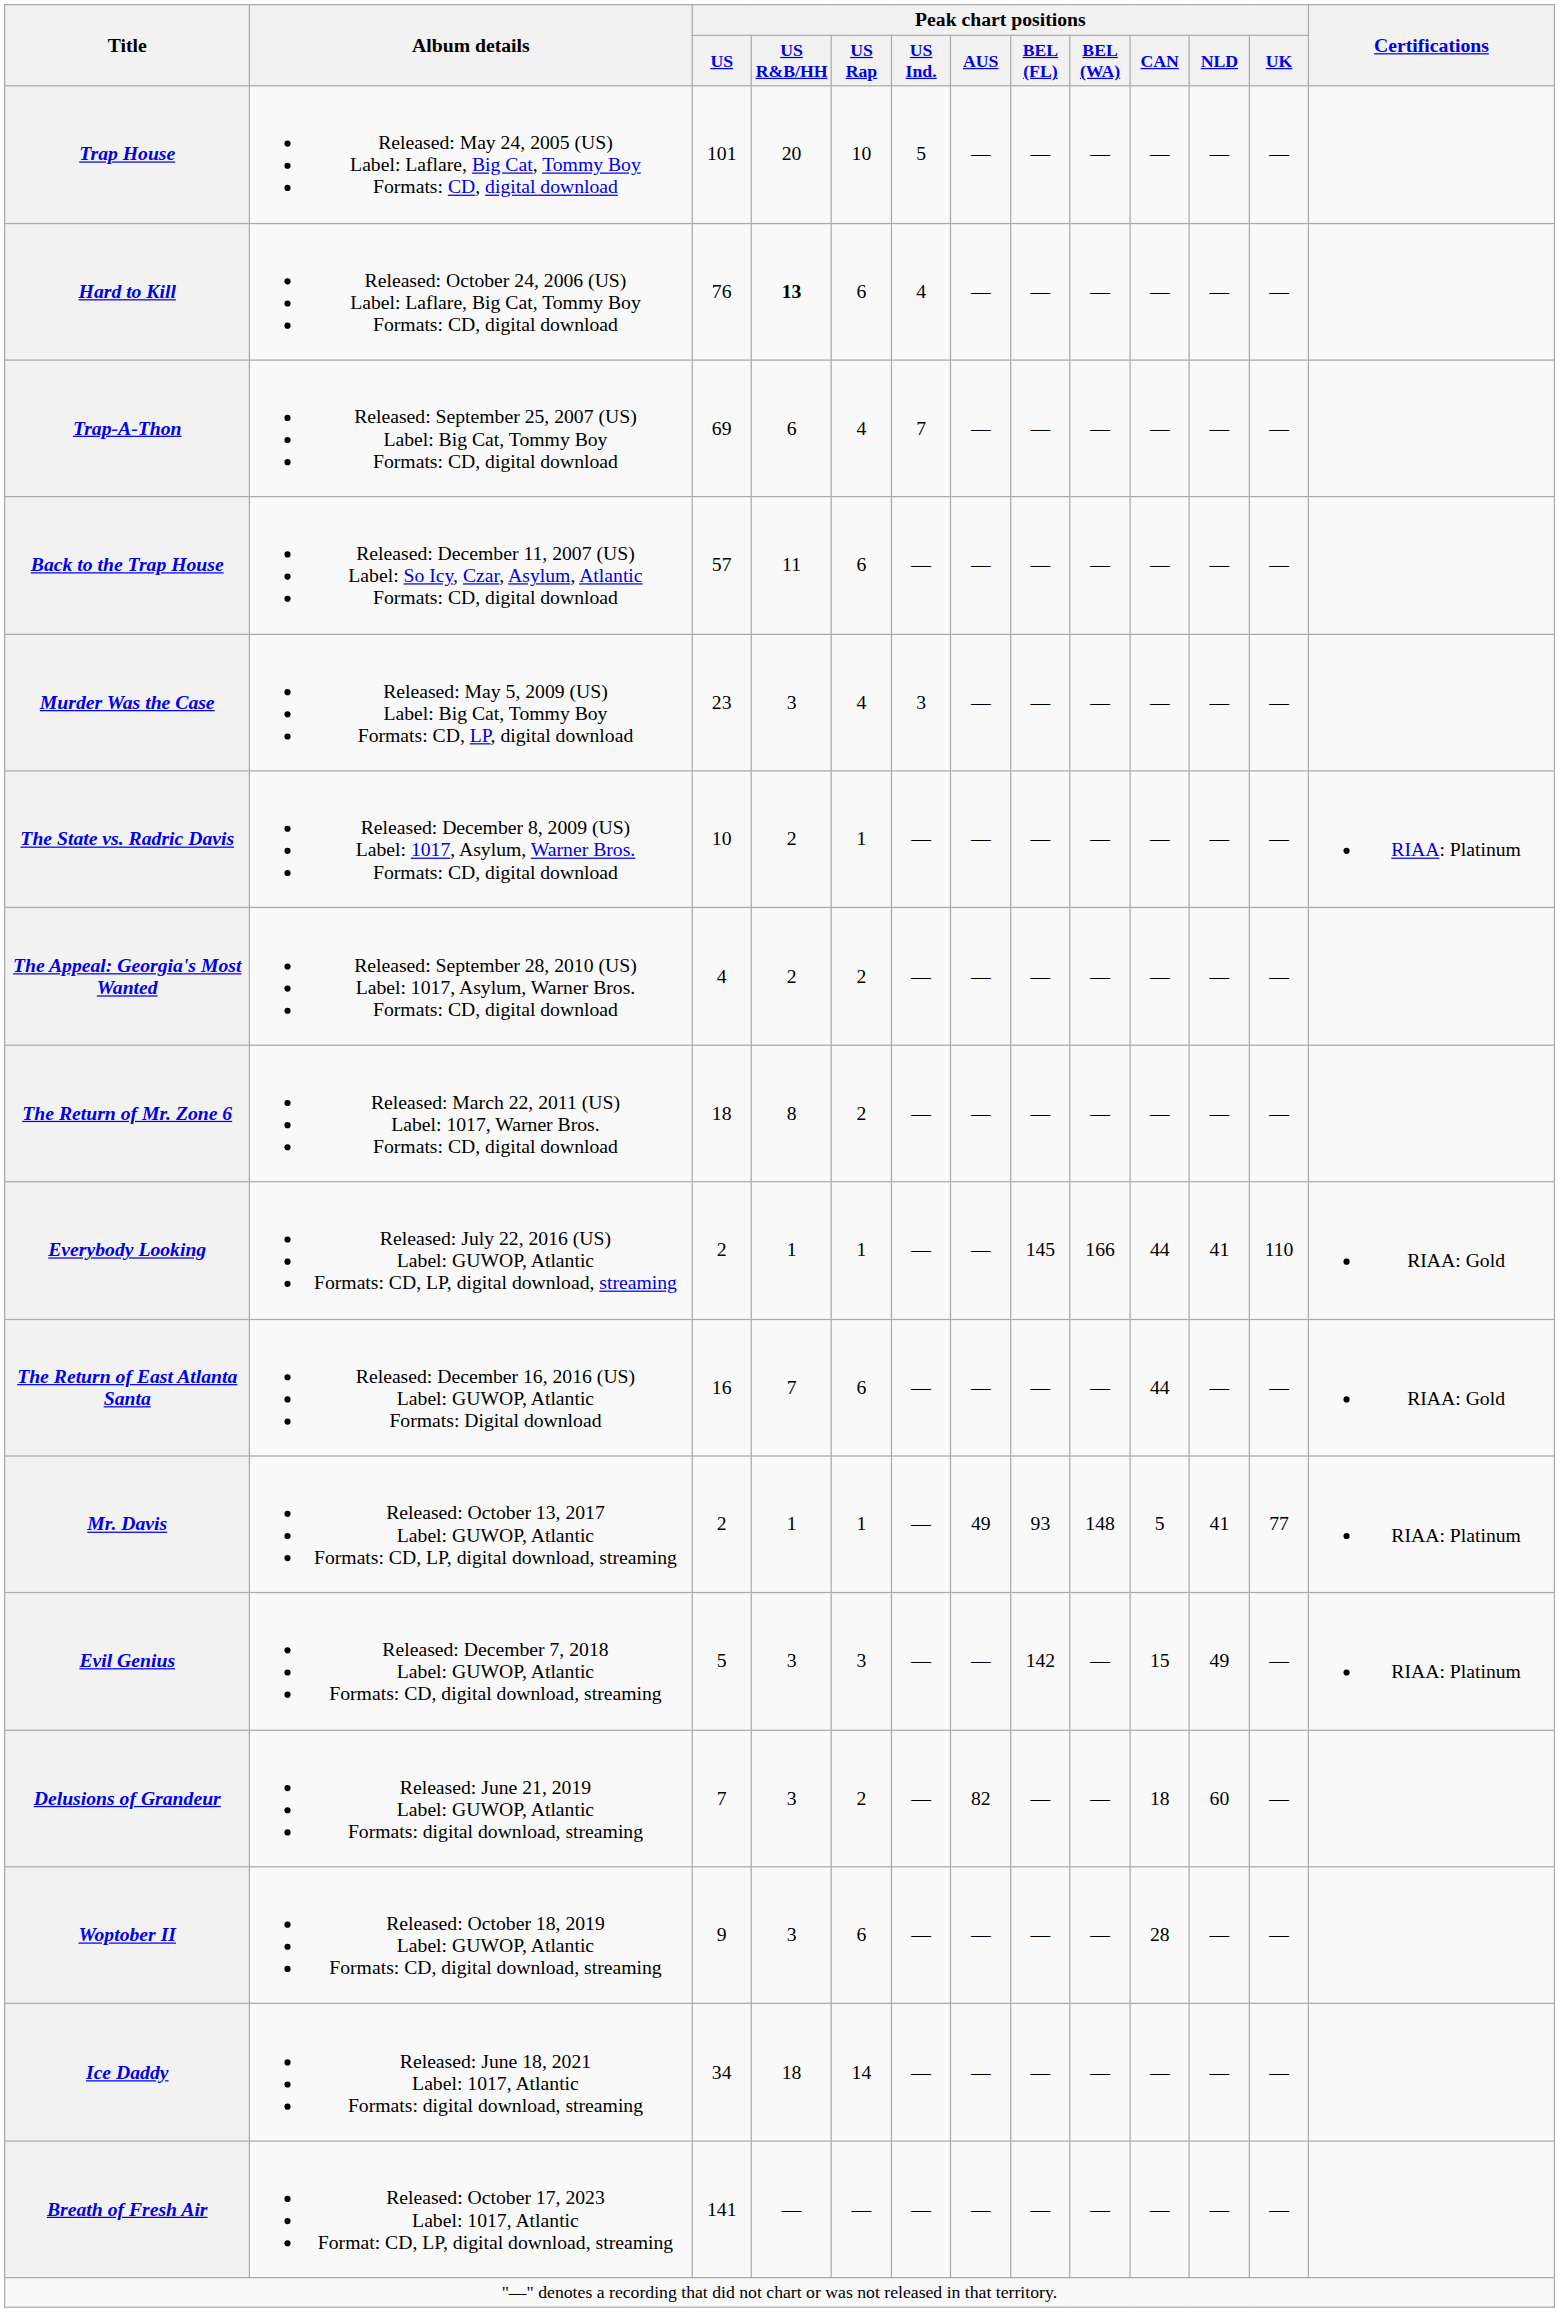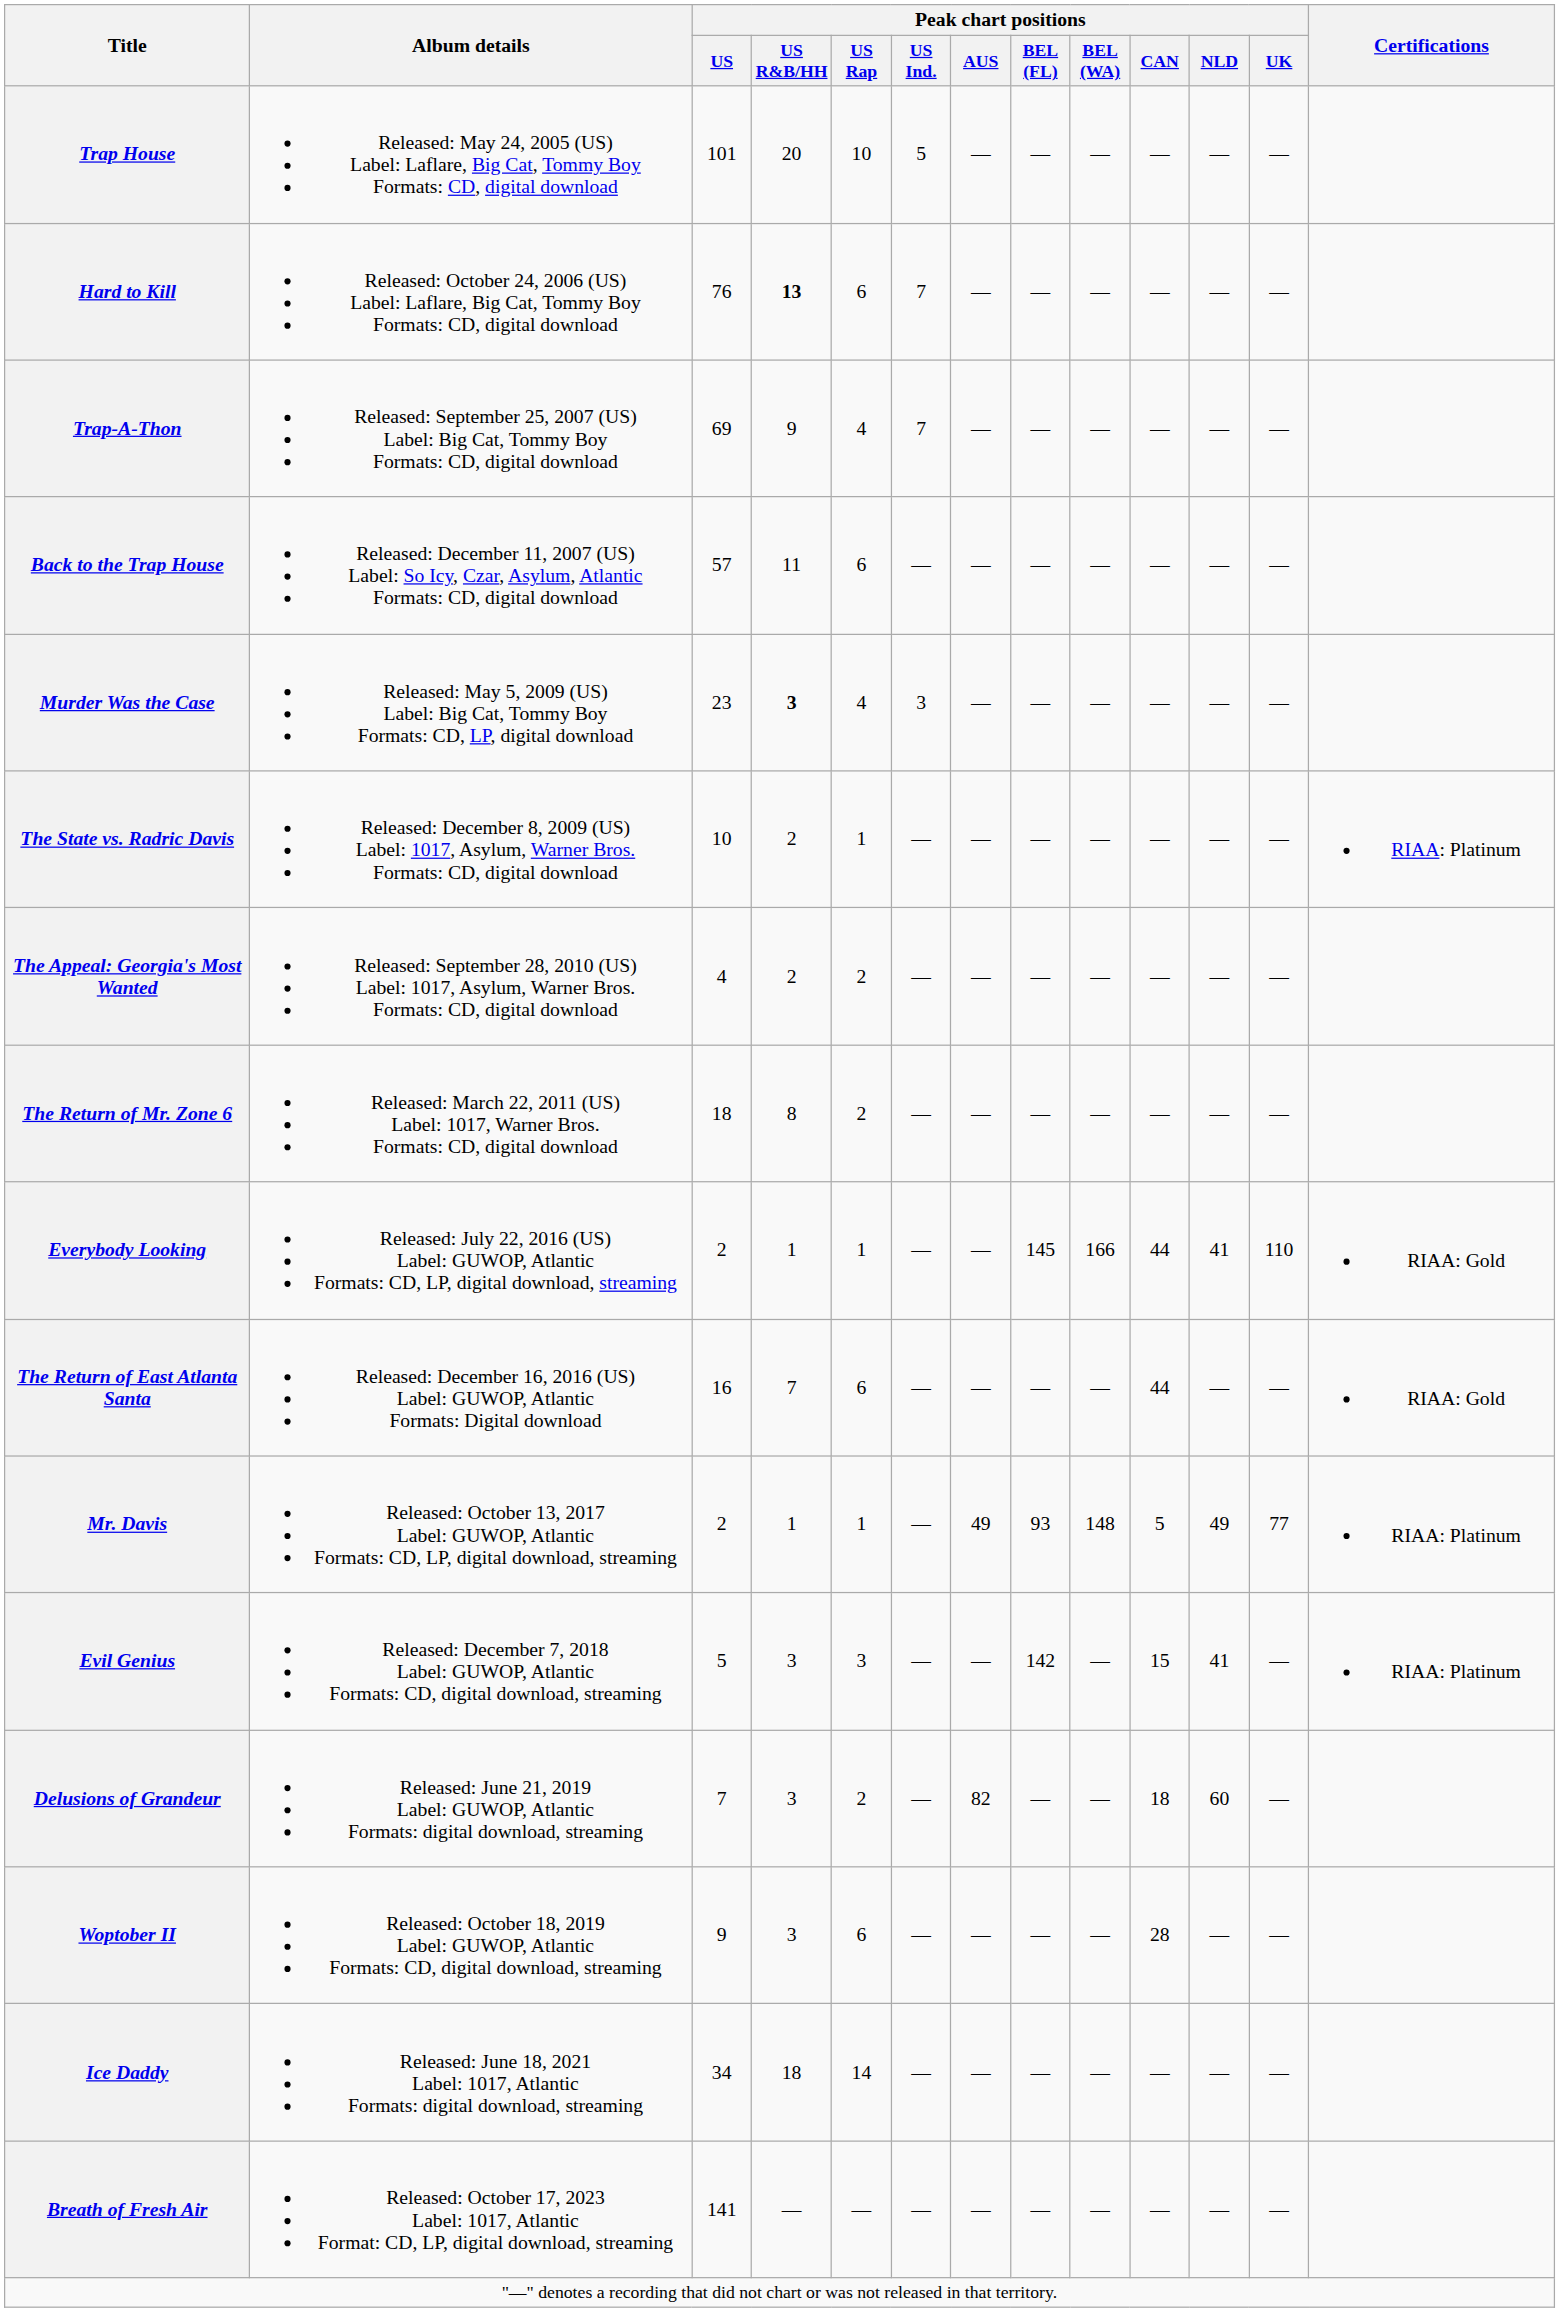Hard to Kill | Peak chart positions / US Ind.: 4 -> 7
Trap-A-Thon | Peak chart positions / US R&B/HH: 6 -> 9
Murder Was the Case | Peak chart positions / US R&B/HH: normal -> bold
Mr. Davis | Peak chart positions / NLD: 41 -> 49
Evil Genius | Peak chart positions / NLD: 49 -> 41
